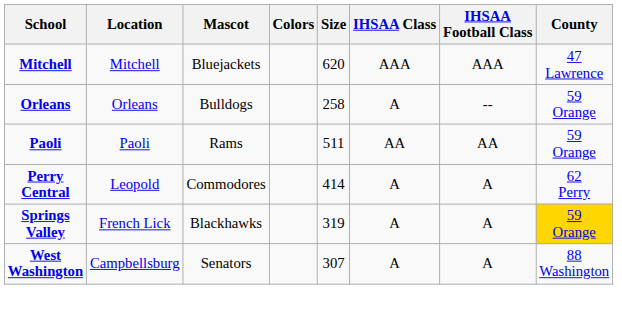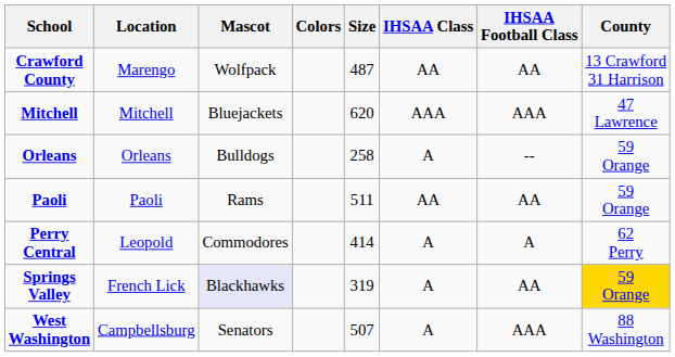+ row: Crawford County | Marengo | Wolfpack | 487 | AA | AA | 13 Crawford 31 Harrison
Springs Valley | Mascot: no background -> lavender background
Springs Valley | IHSAA Football Class: A -> AA
West Washington | Size: 307 -> 507
West Washington | IHSAA Football Class: A -> AAA
